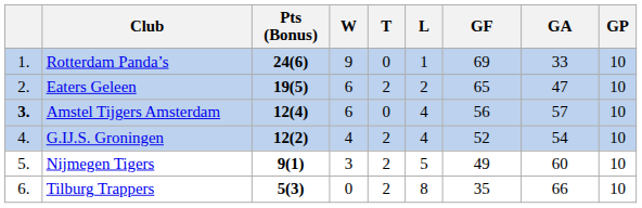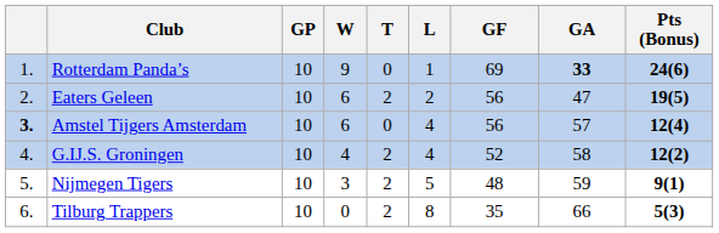columns swapped: GP <-> Pts (Bonus)
Rotterdam Panda’s | GA: normal -> bold
Eaters Geleen | GF: 65 -> 56
G.IJ.S. Groningen | GA: 54 -> 58
Nijmegen Tigers | GF: 49 -> 48
Nijmegen Tigers | GA: 60 -> 59
